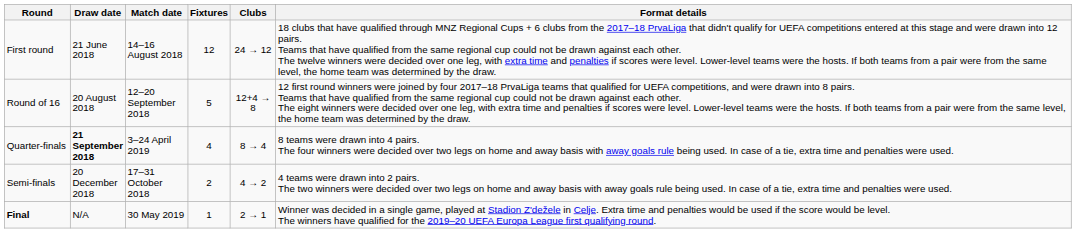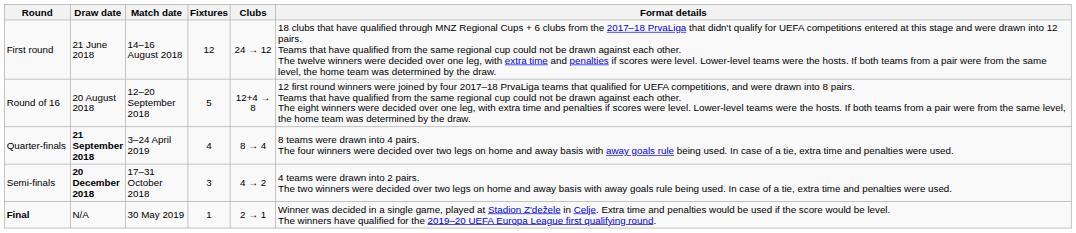Semi-finals | Draw date: normal -> bold
Semi-finals | Fixtures: 2 -> 3
